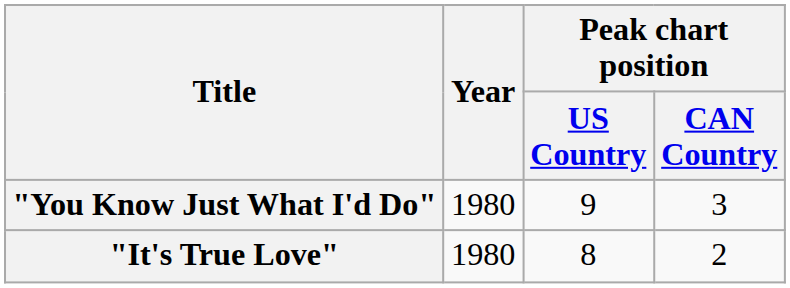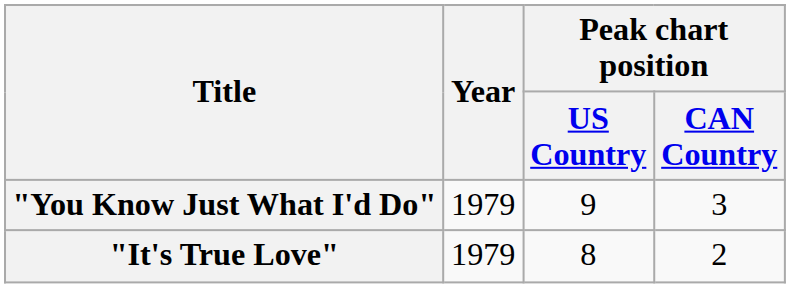"You Know Just What I'd Do" | Year: 1980 -> 1979
"It's True Love" | Year: 1980 -> 1979
